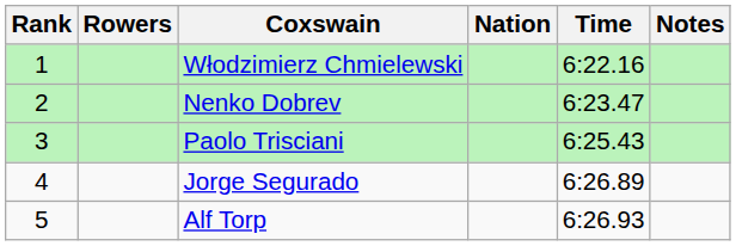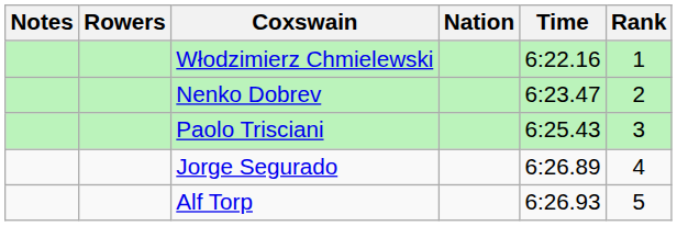columns swapped: Rank <-> Notes
